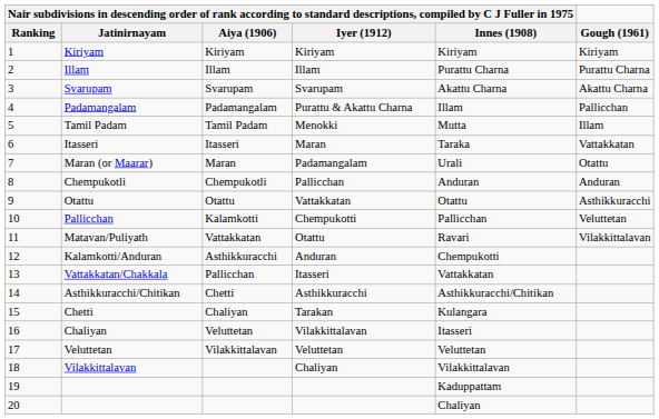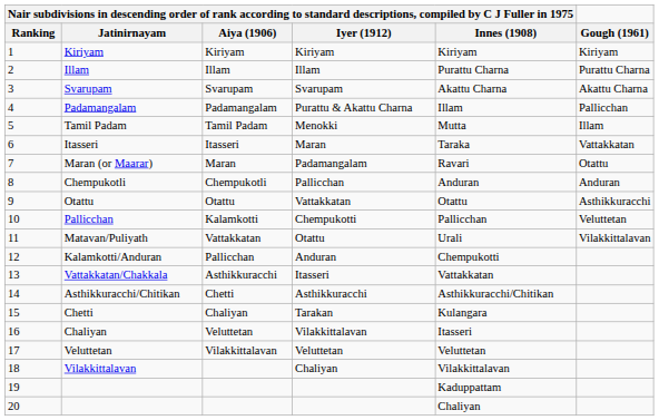Maran (or Maarar) | column 5: Urali -> Ravari
Matavan/Puliyath | column 5: Ravari -> Urali
Kalamkotti/Anduran | column 3: Asthikkuracchi -> Pallicchan
Vattakkatan/Chakkala | column 3: Pallicchan -> Asthikkuracchi
